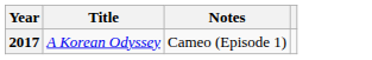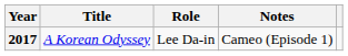+ column: Role | Lee Da-in
